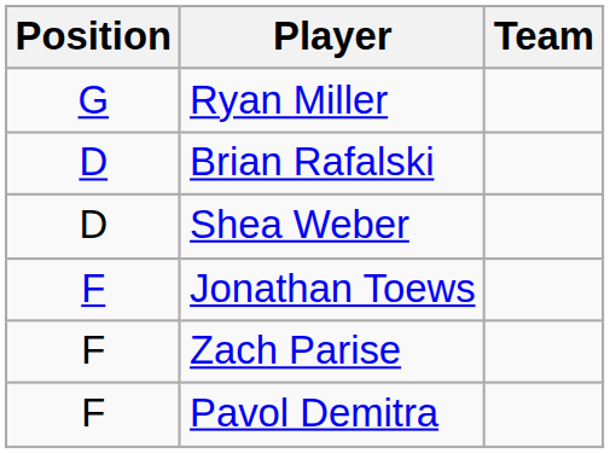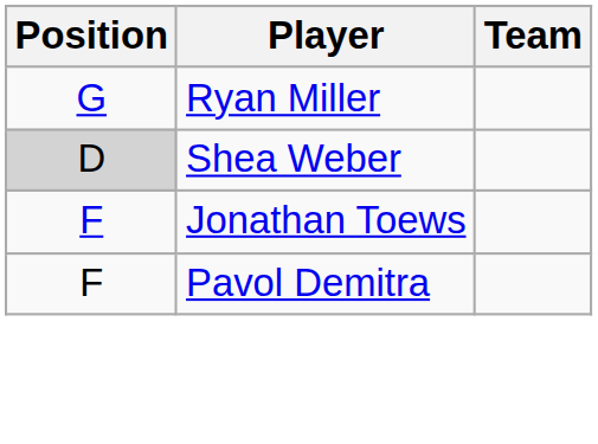- row: D | Brian Rafalski
Shea Weber | Position: no background -> lightgrey background
- row: F | Zach Parise
